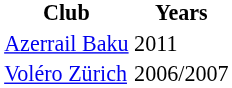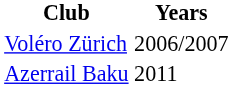rows swapped: Voléro Zürich <-> Azerrail Baku
